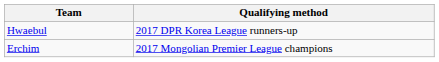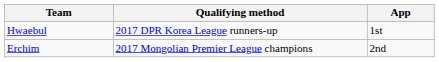+ column: App | 1st | 2nd
